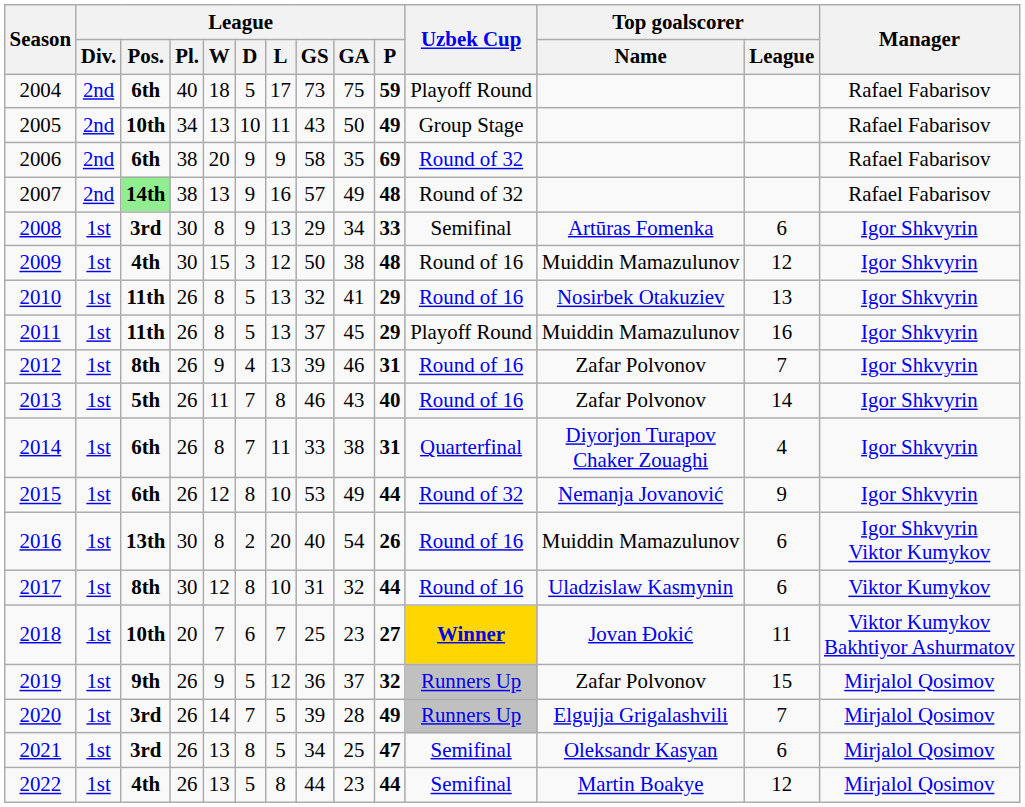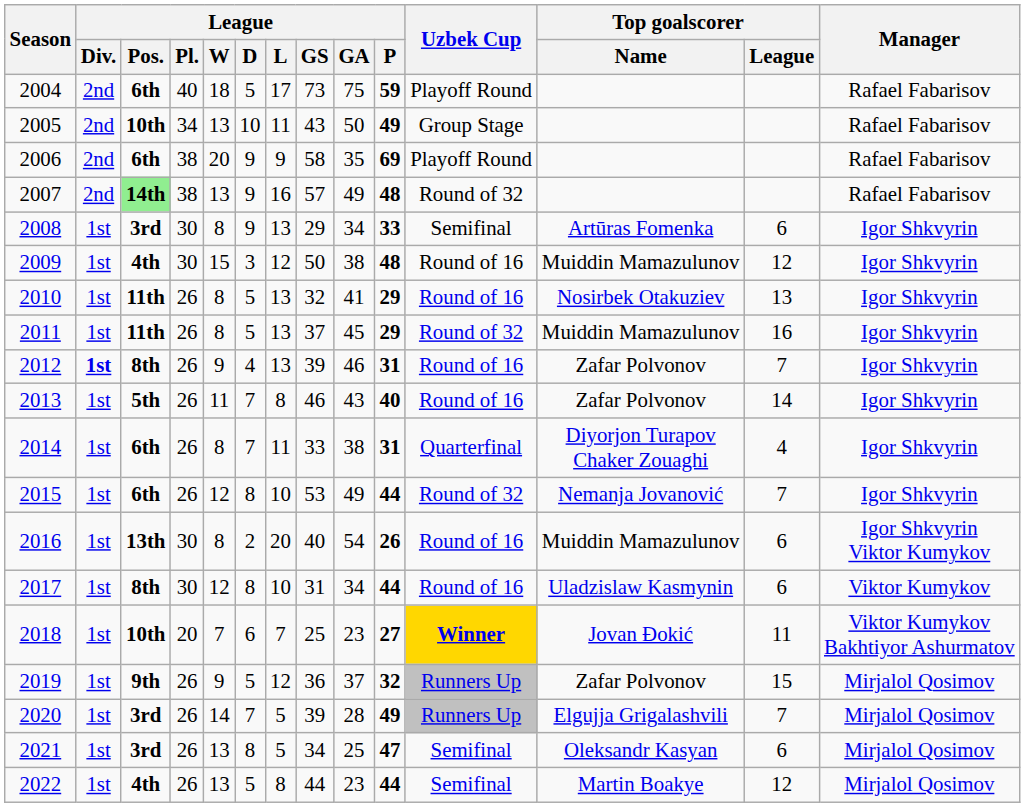2006 | Uzbek Cup: Round of 32 -> Playoff Round
2011 | Uzbek Cup: Playoff Round -> Round of 32
2012 | League / Div.: normal -> bold
2015 | Top goalscorer / League: 9 -> 7
2017 | League / GA: 32 -> 34
